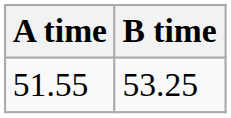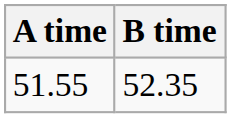51.55 | B time: 53.25 -> 52.35
